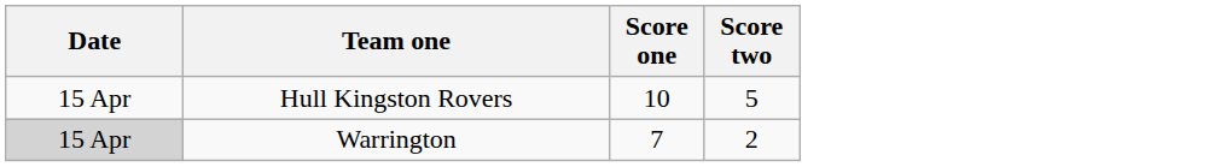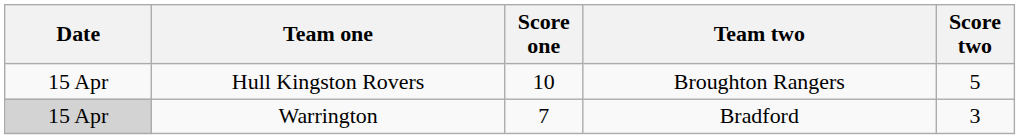+ column: Team two | Broughton Rangers | Bradford
Warrington | Score two: 2 -> 3
